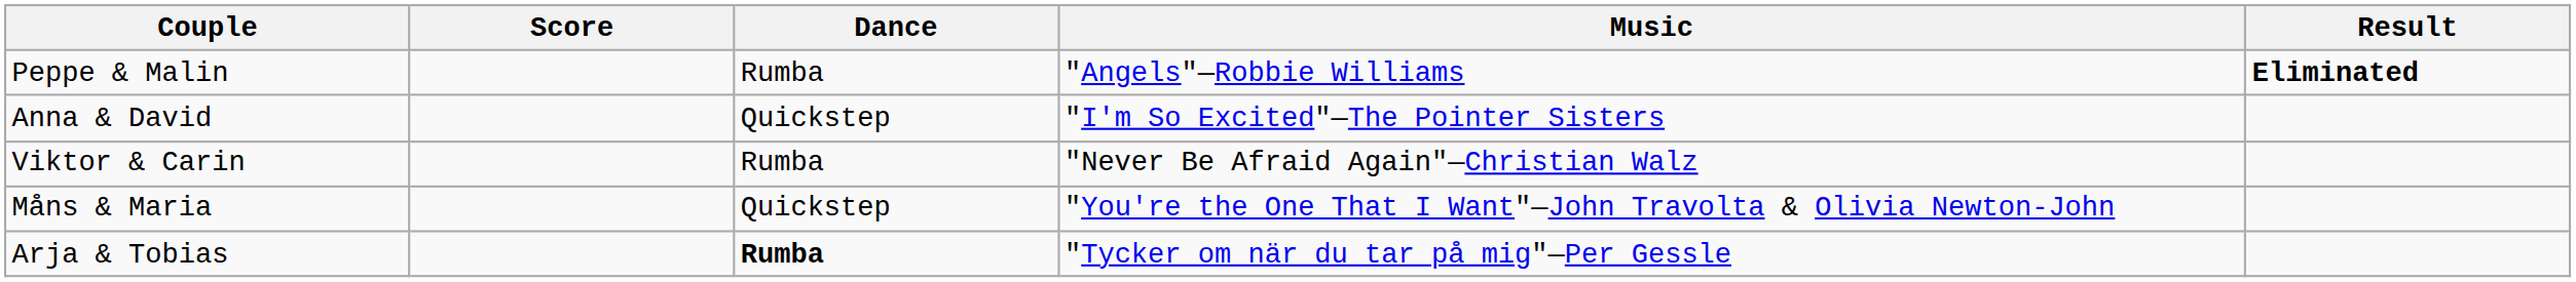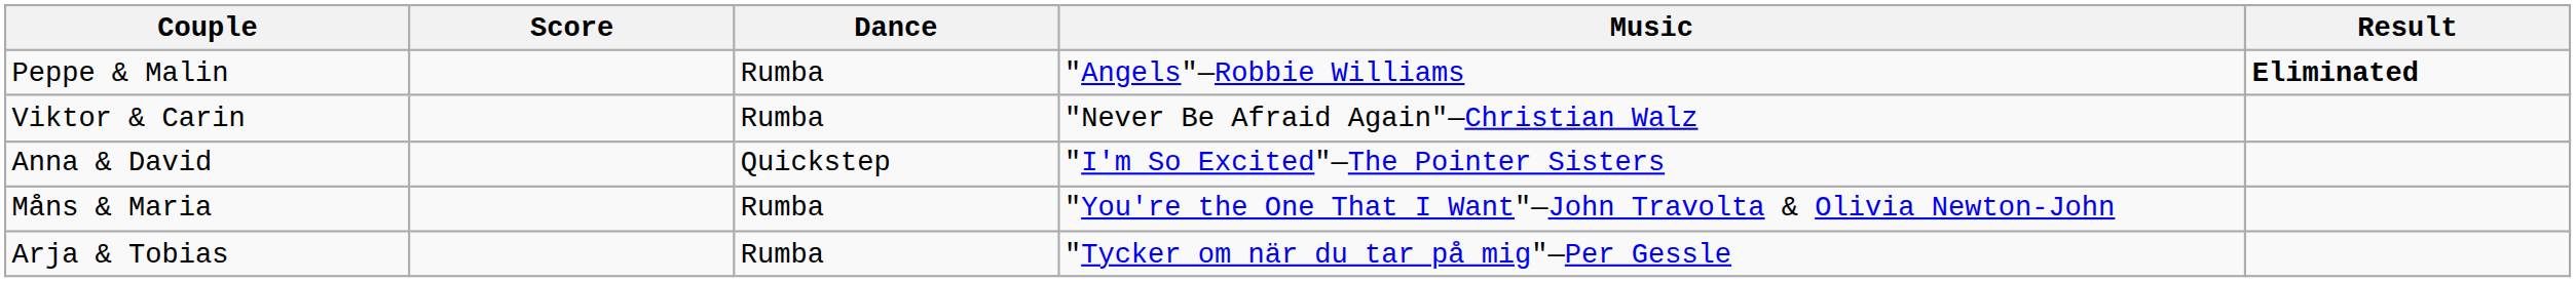rows swapped: Anna & David <-> Viktor & Carin
Måns & Maria | Dance: Quickstep -> Rumba
Arja & Tobias | Dance: bold -> normal
